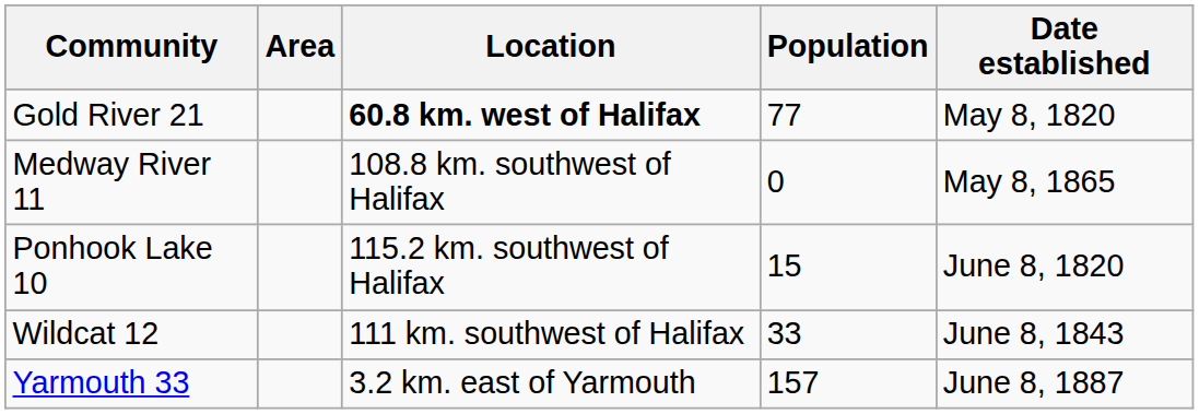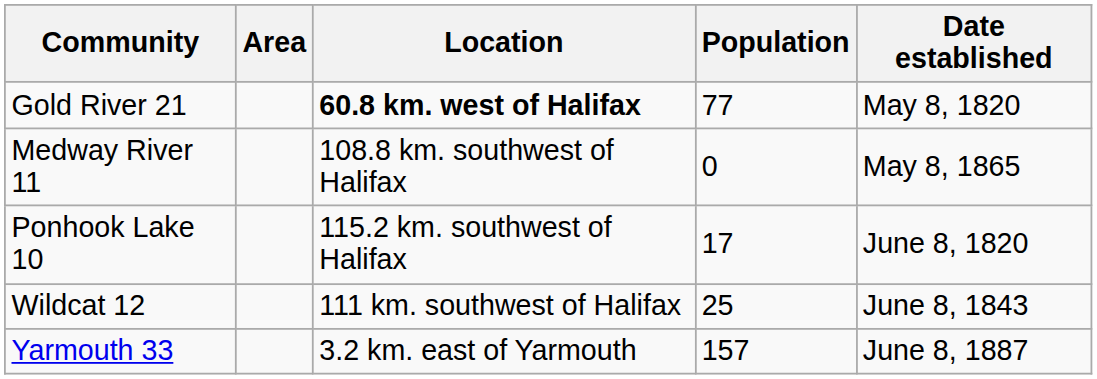Ponhook Lake 10 | Population: 15 -> 17
Wildcat 12 | Population: 33 -> 25
